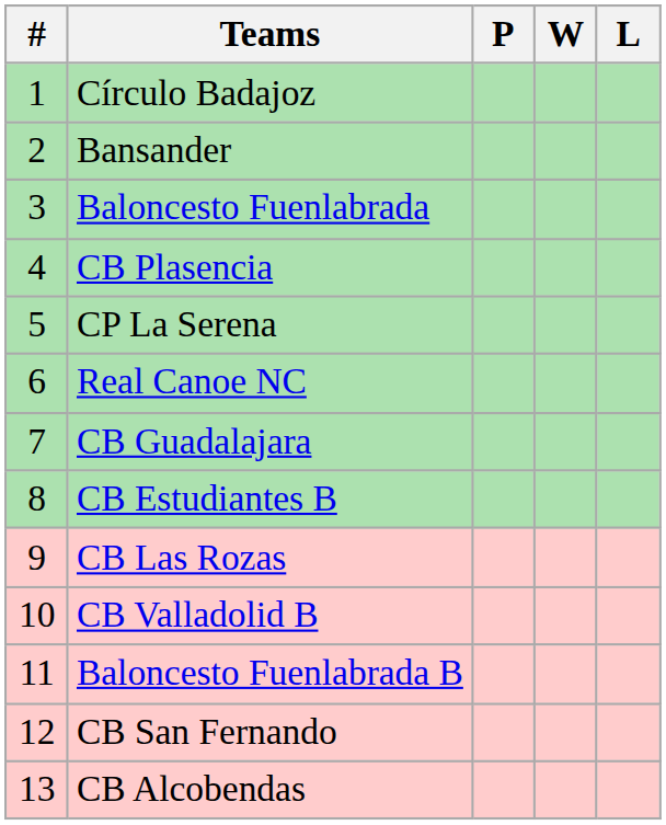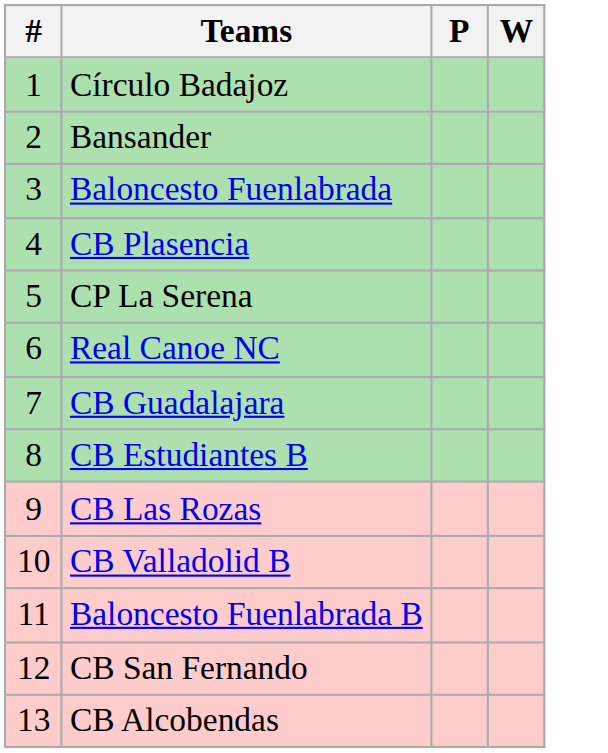- column: L
